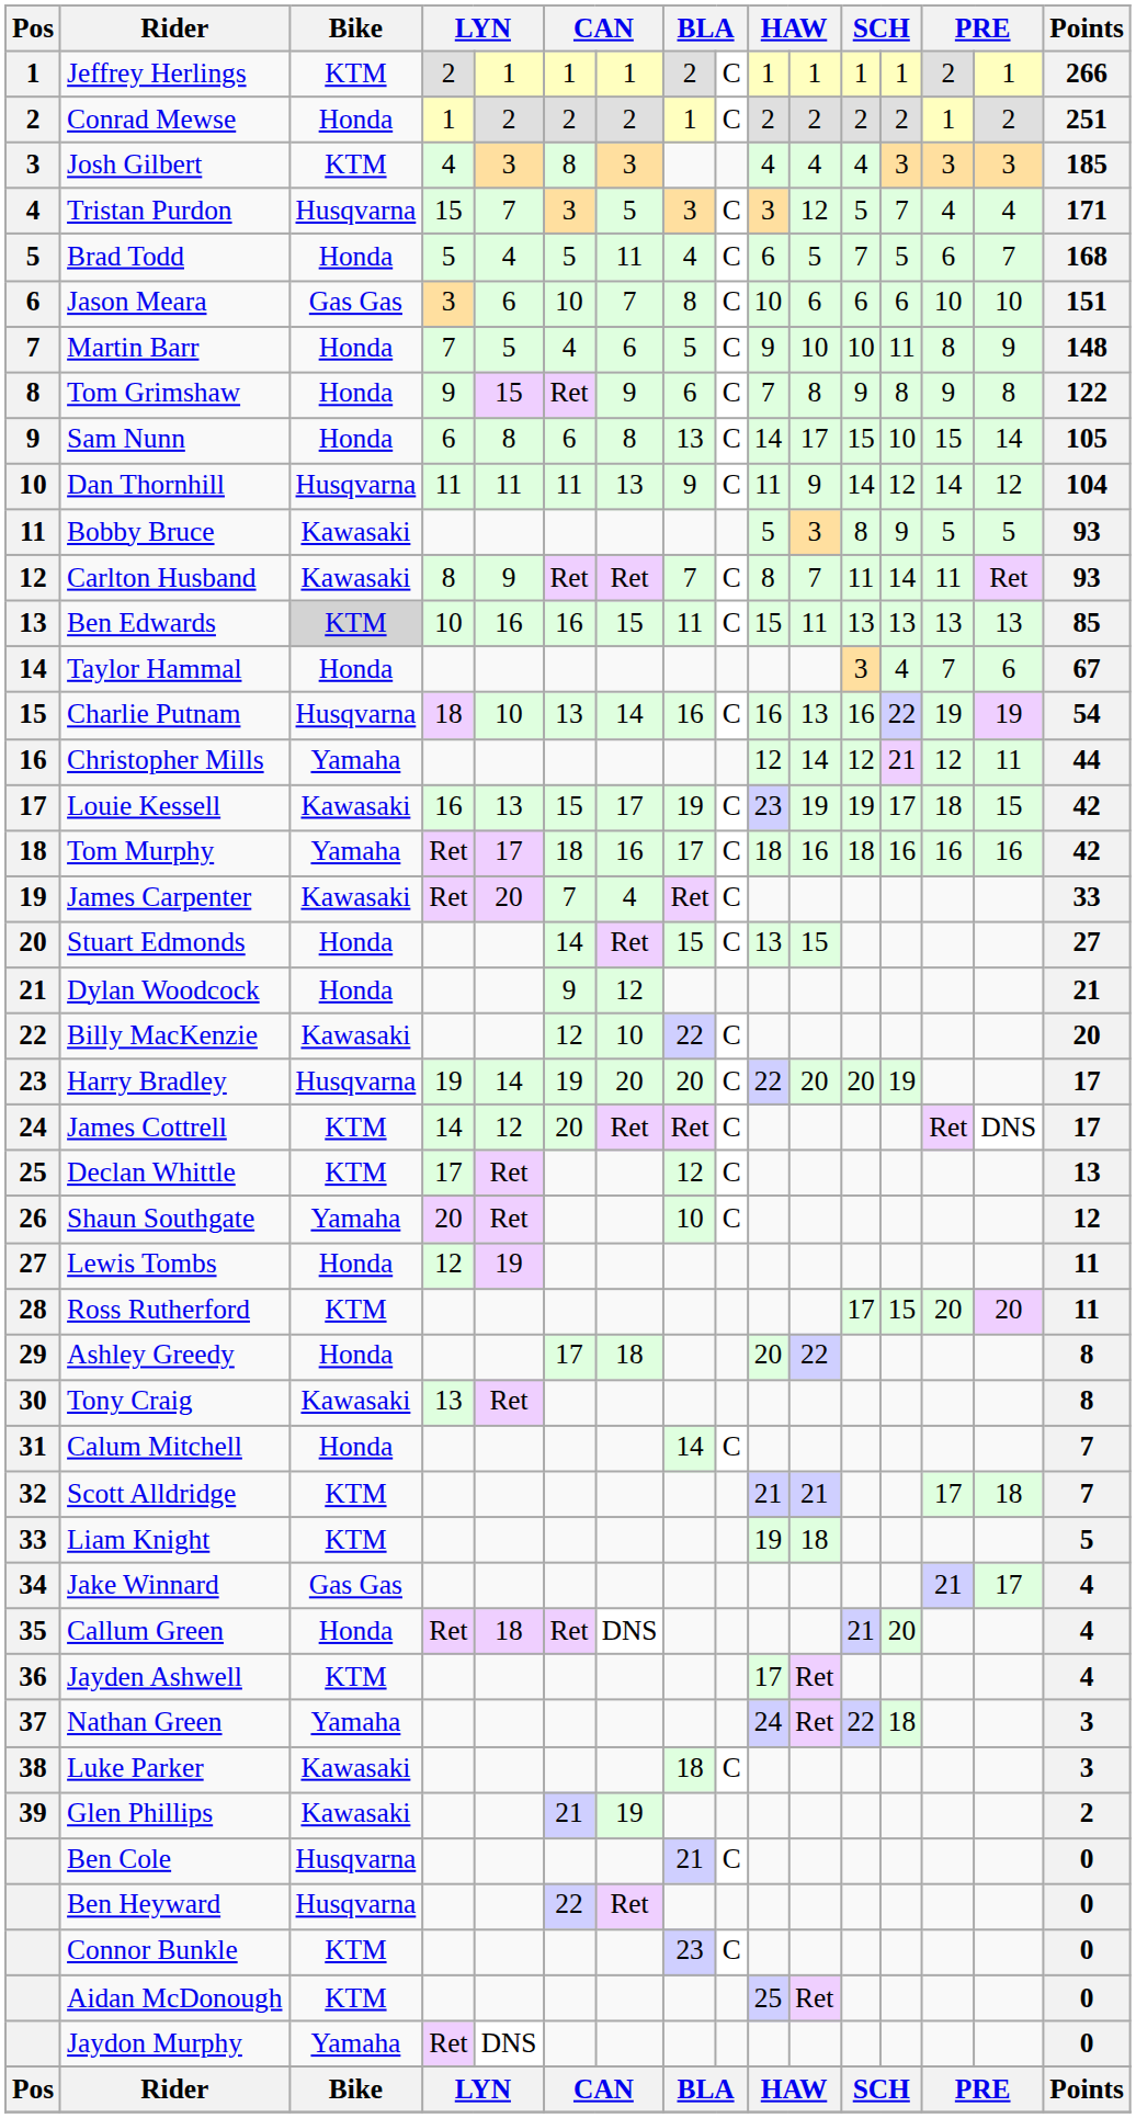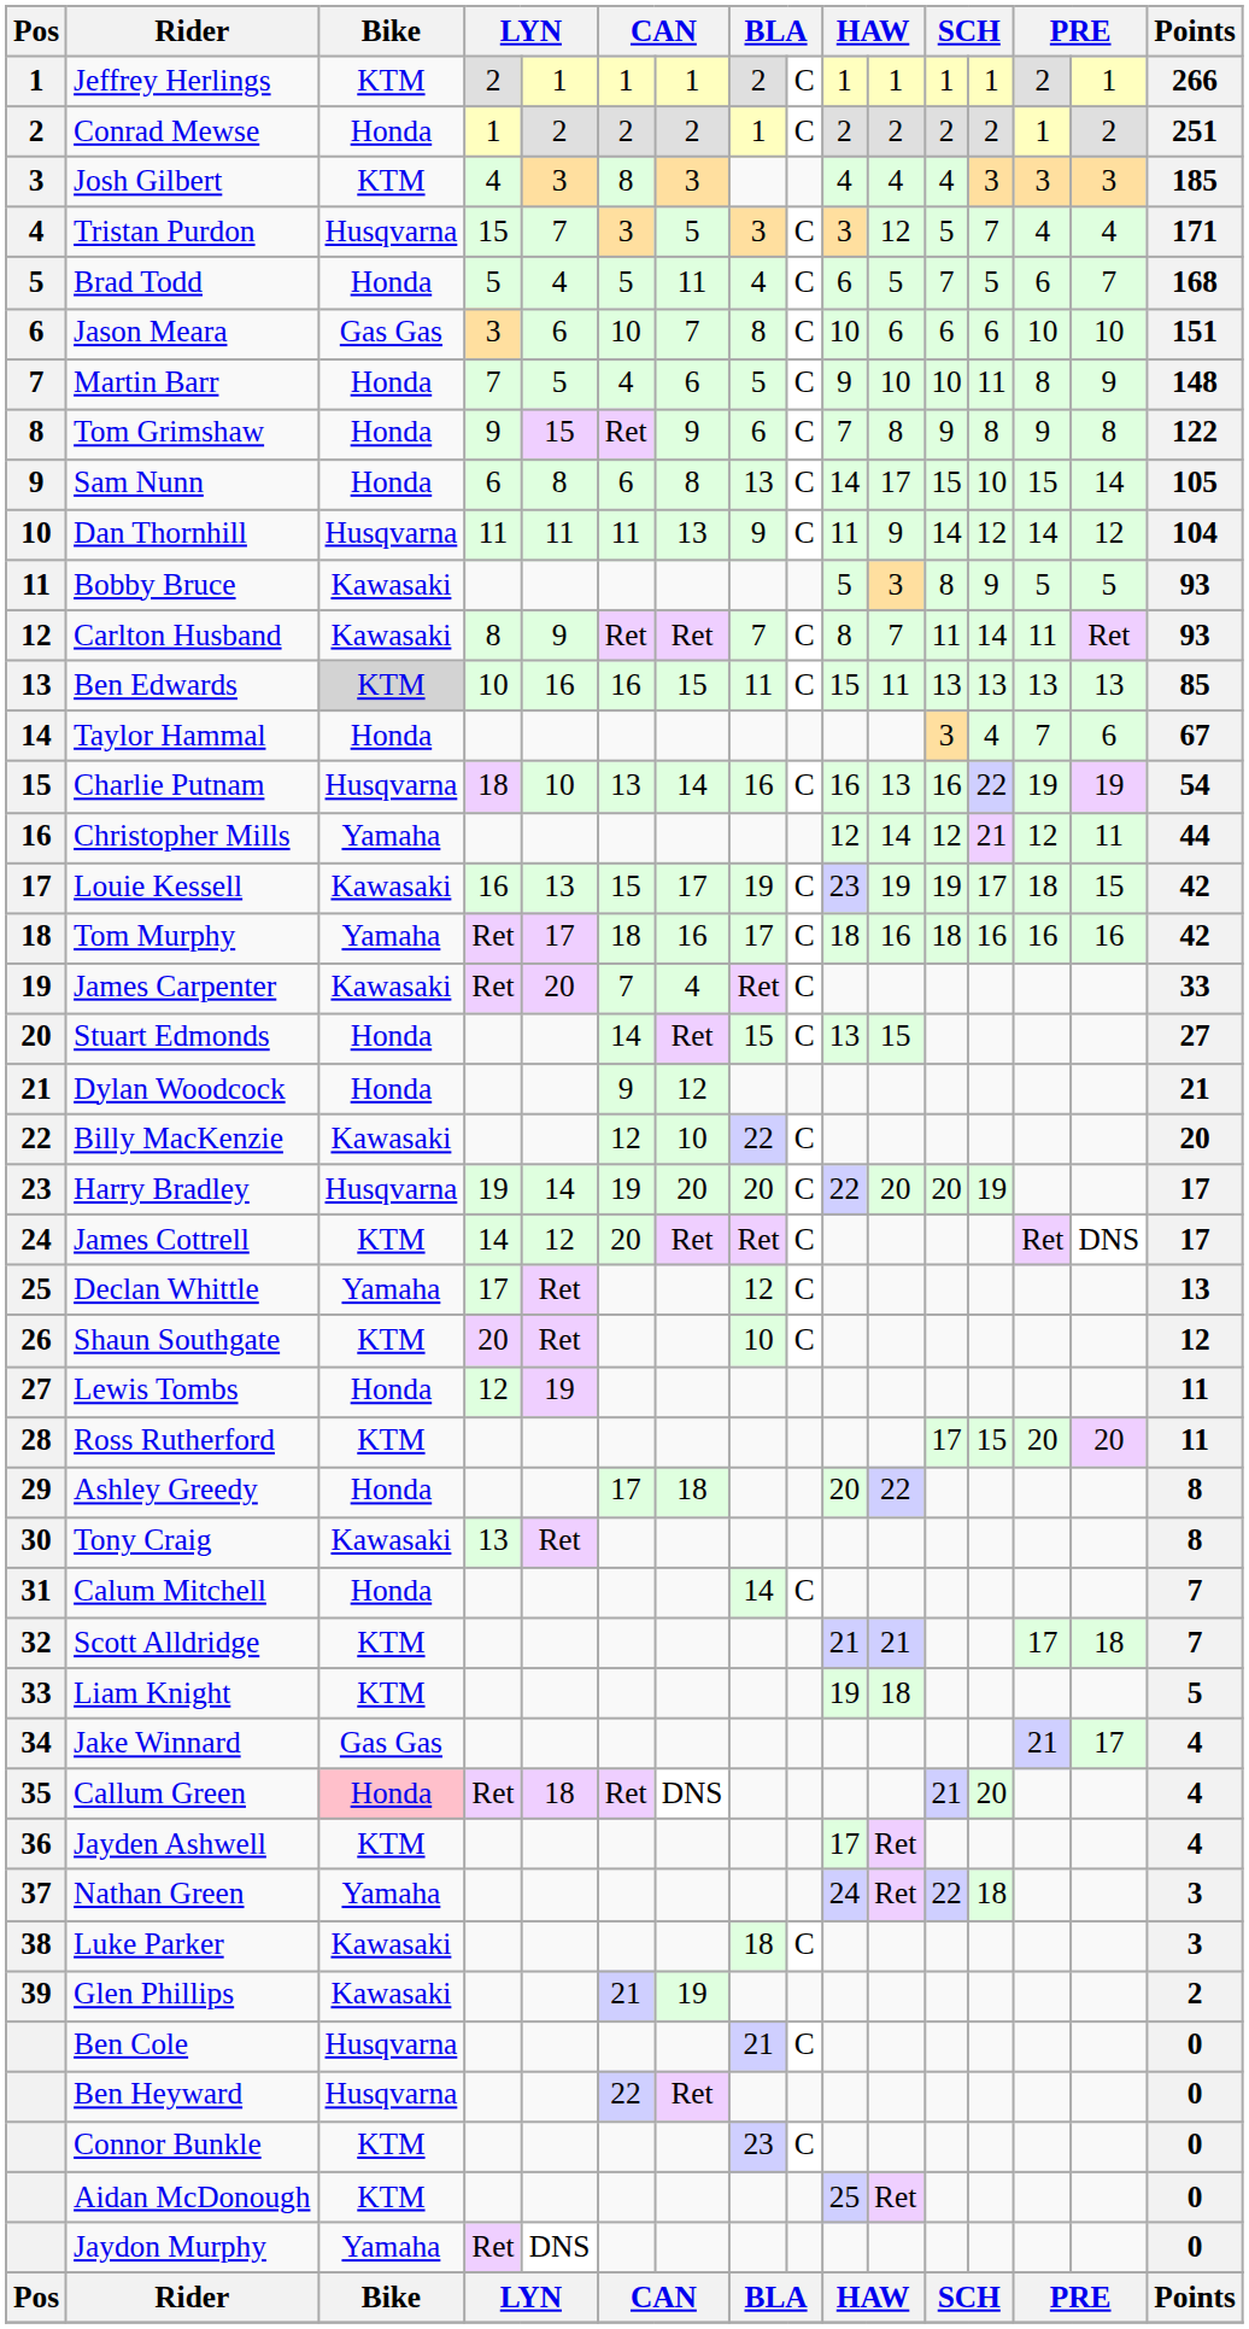Declan Whittle | Bike: KTM -> Yamaha
Shaun Southgate | Bike: Yamaha -> KTM
Callum Green | Bike: no background -> pink background
